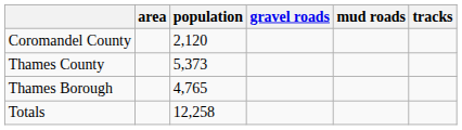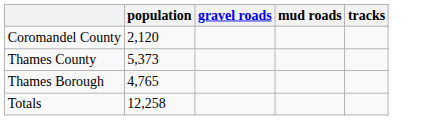- column: area
